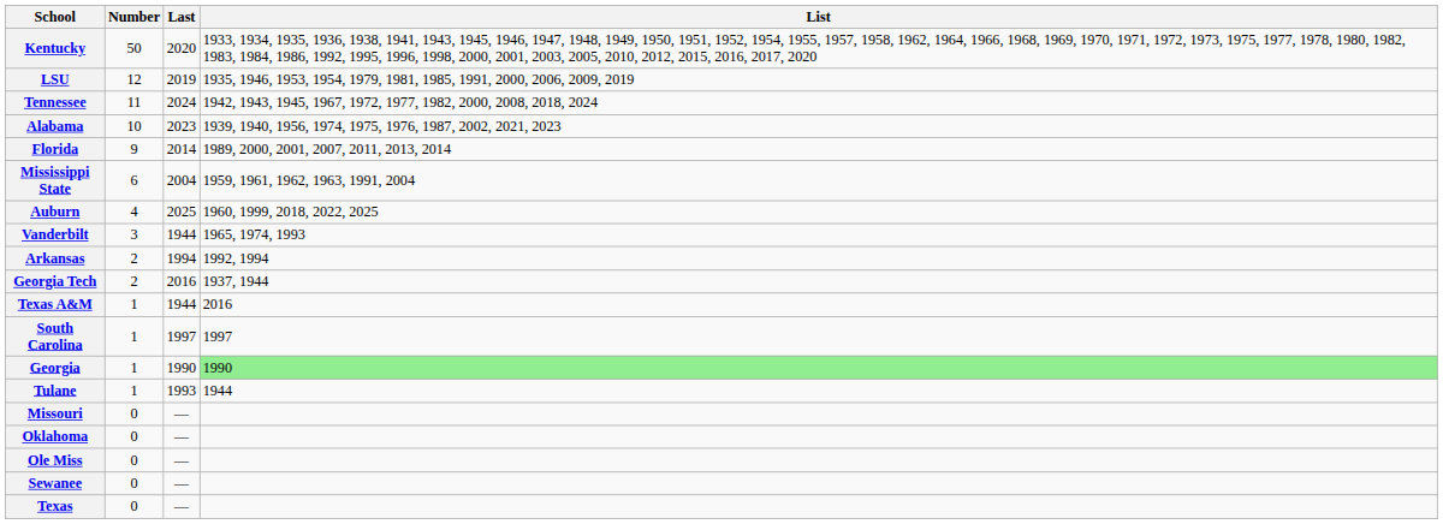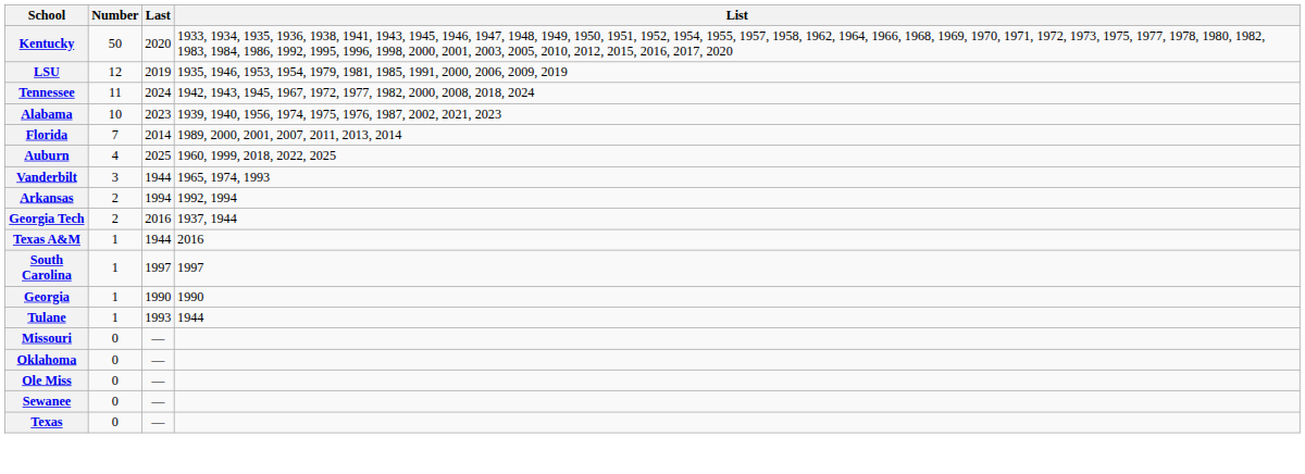Florida | Number: 9 -> 7
- row: Mississippi State | 6 | 2004 | 1959, 1961, 1962, 1963, 1991, 2004
Georgia | List: lightgreen background -> no background
